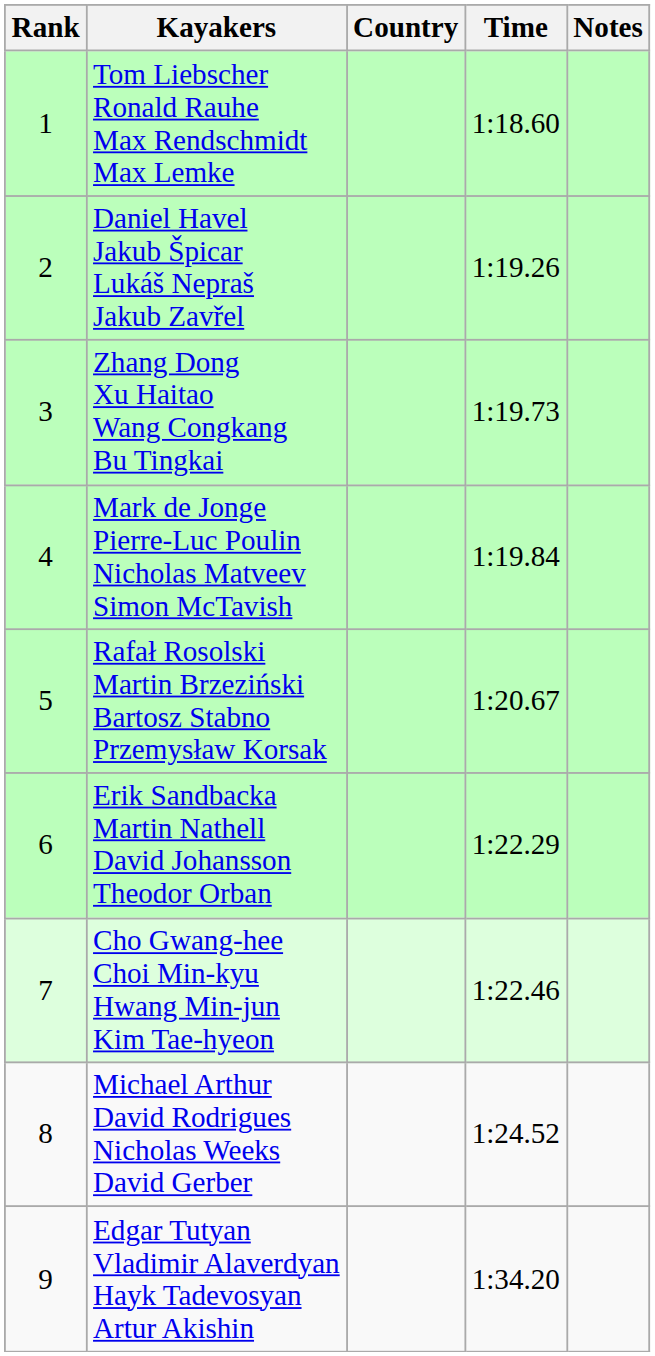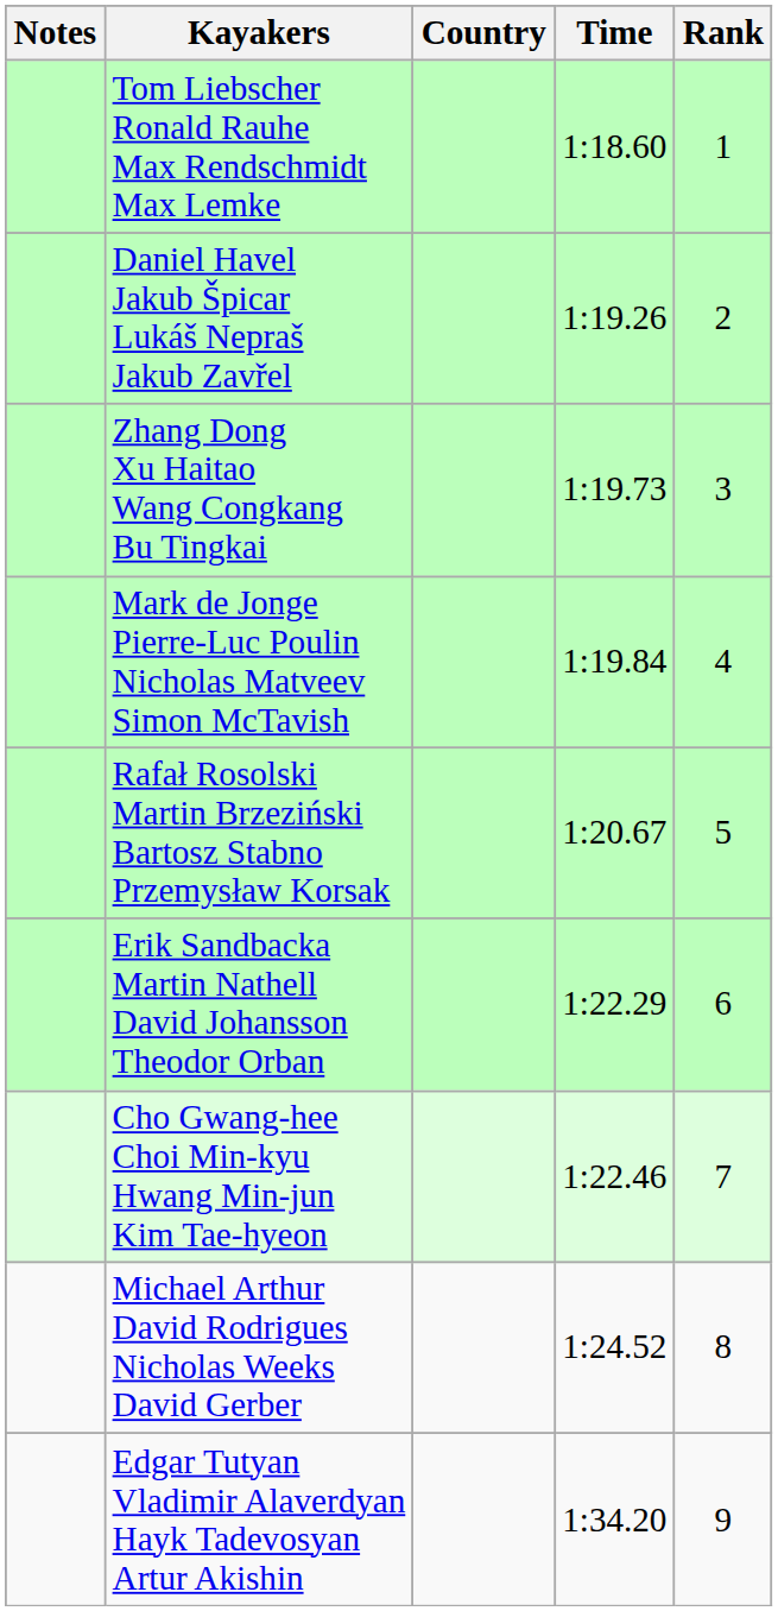columns swapped: Rank <-> Notes
